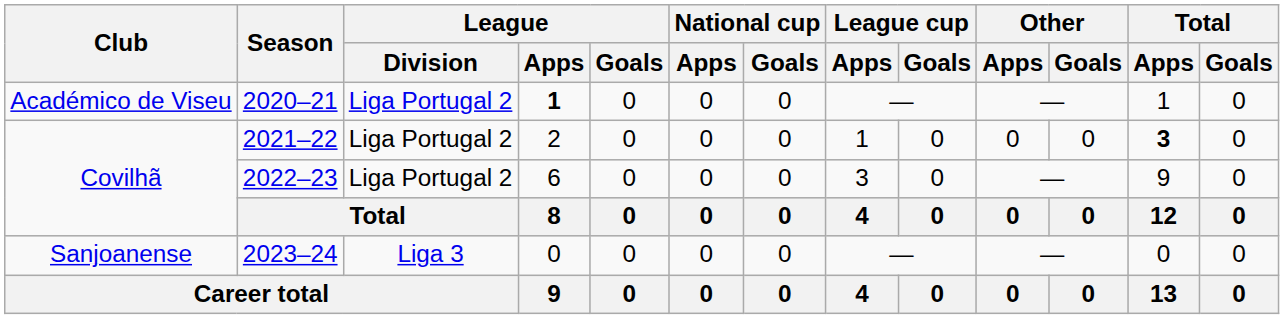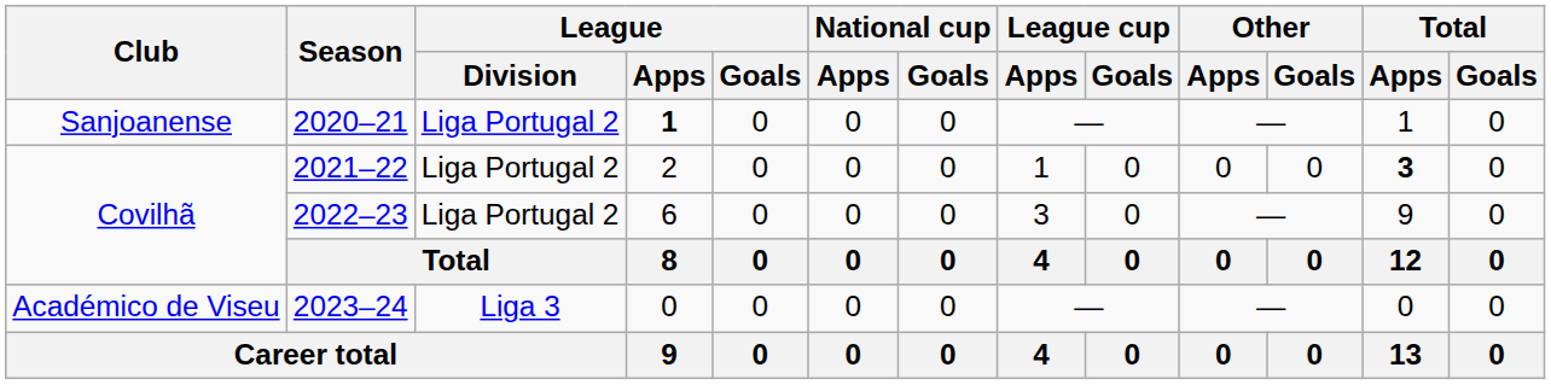2020–21 | Club: Académico de Viseu -> Sanjoanense
2023–24 | Club: Sanjoanense -> Académico de Viseu
